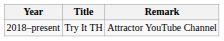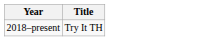- column: Remark | Attractor YouTube Channel
